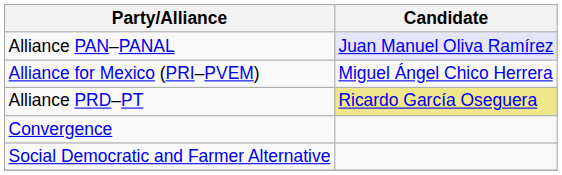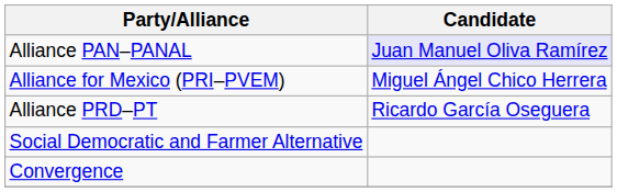Alliance PRD–PT | Candidate: khaki background -> no background
rows swapped: Social Democratic and Farmer Alternative <-> Convergence
